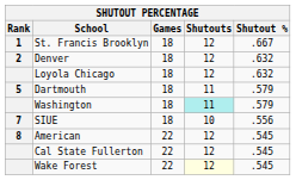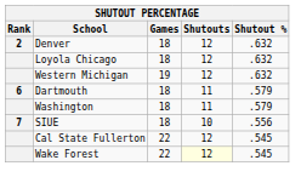- row: 1 | St. Francis Brooklyn | 18 | 12 | .667
+ row: Western Michigan | 19 | 12 | .632
Dartmouth | Rank: 5 -> 6
Washington | Shutouts: paleturquoise background -> no background
- row: 8 | American | 22 | 12 | .545
